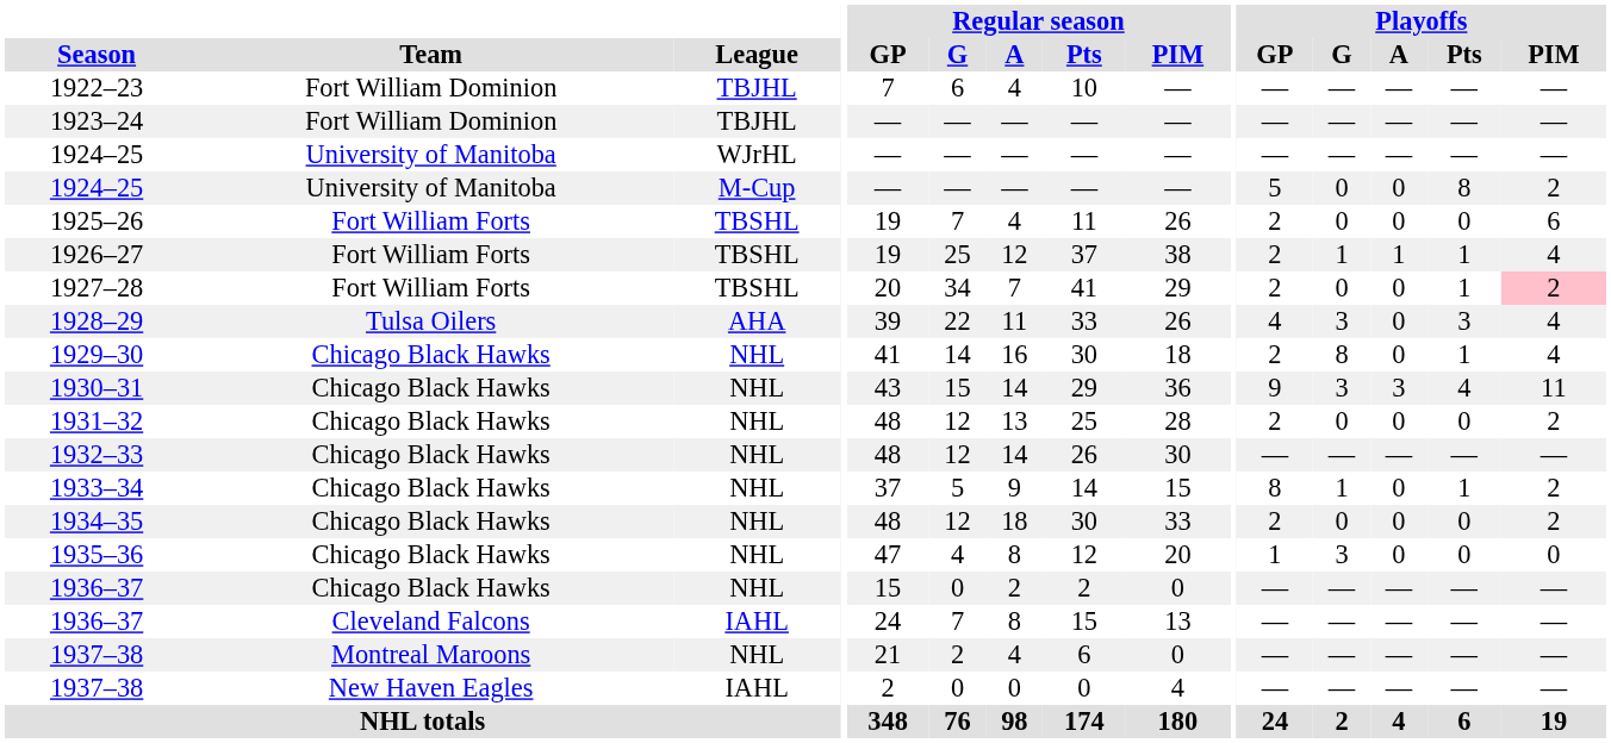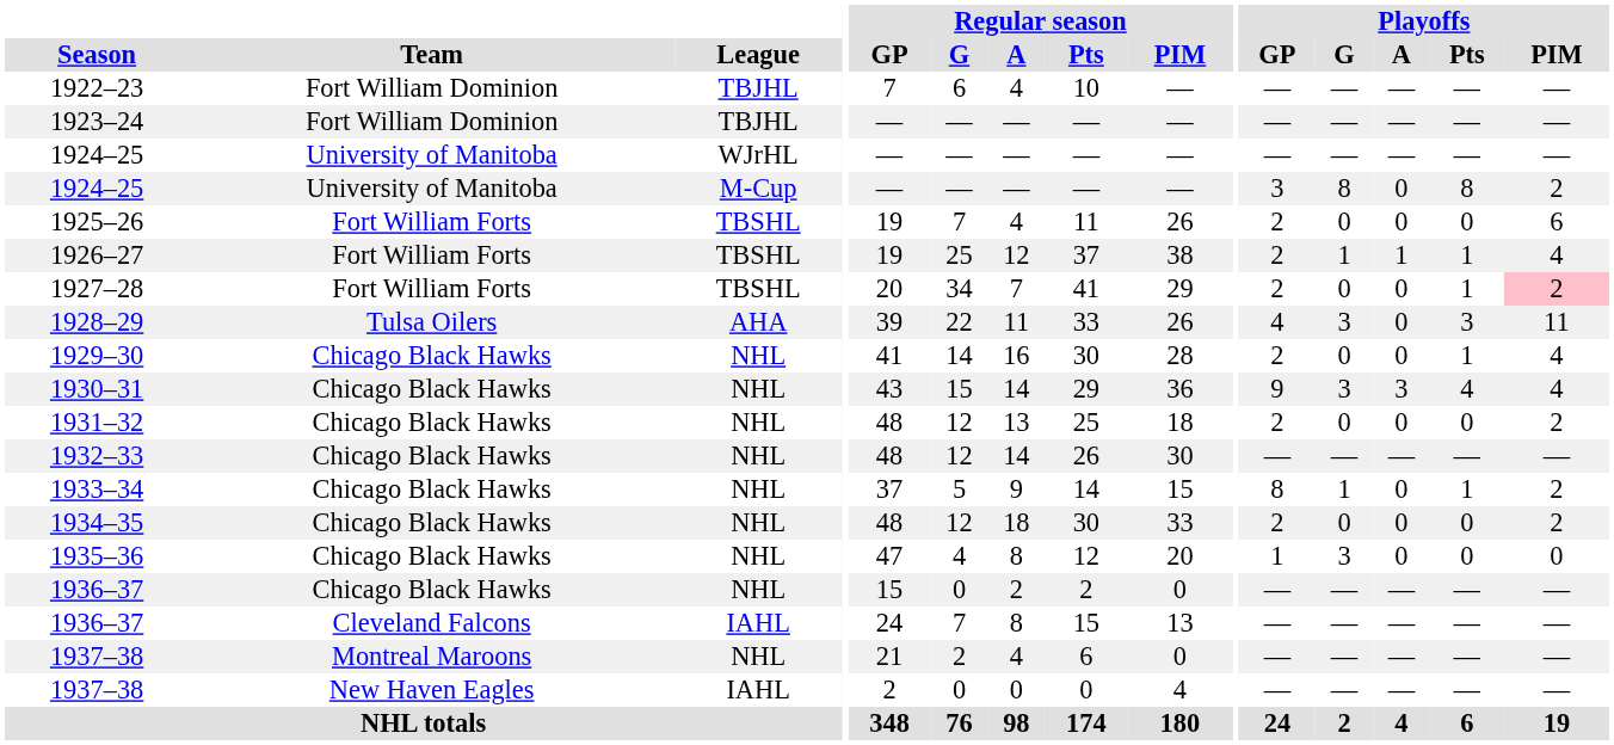1924–25 / M-Cup | Playoffs / GP: 5 -> 3
1924–25 / M-Cup | Playoffs / G: 0 -> 8
1928–29 | Playoffs / PIM: 4 -> 11
1929–30 | Regular season / PIM: 18 -> 28
1929–30 | Playoffs / G: 8 -> 0
1930–31 | Playoffs / PIM: 11 -> 4
1931–32 | Regular season / PIM: 28 -> 18
